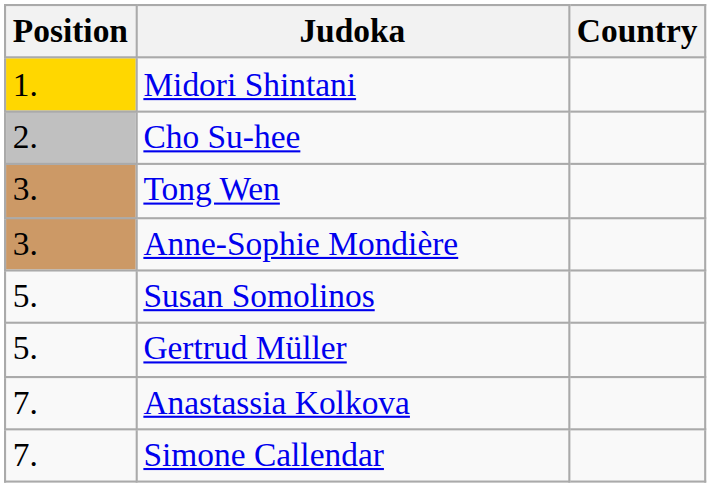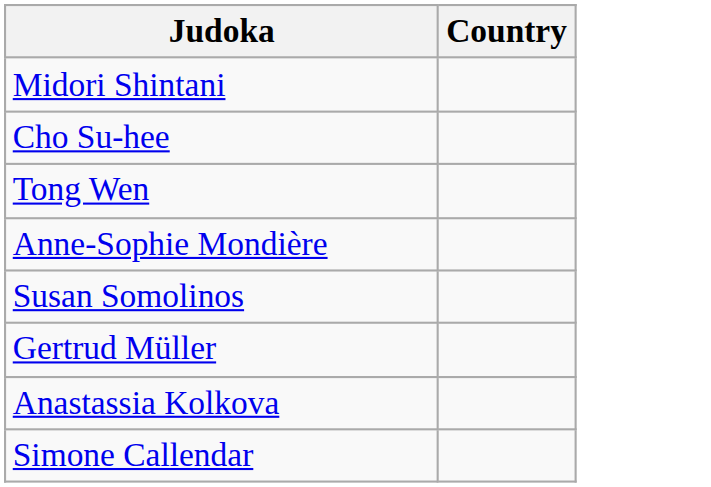- column: Position | 1. | 2. | 3. | 3. | 5. | 5. | 7. | 7.
